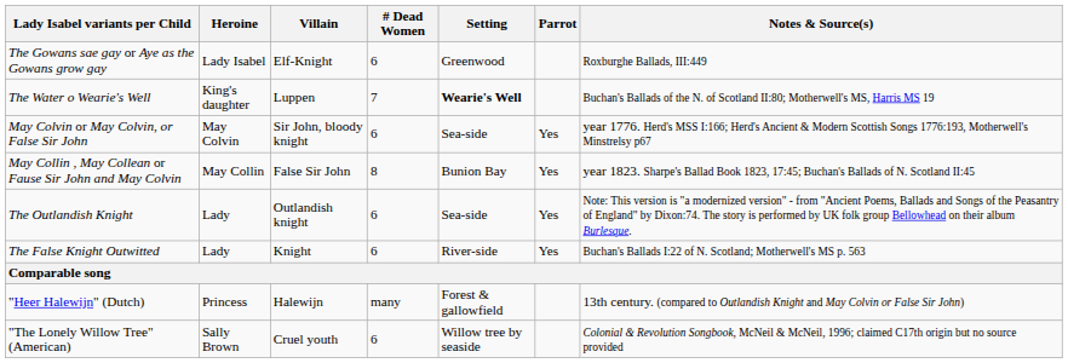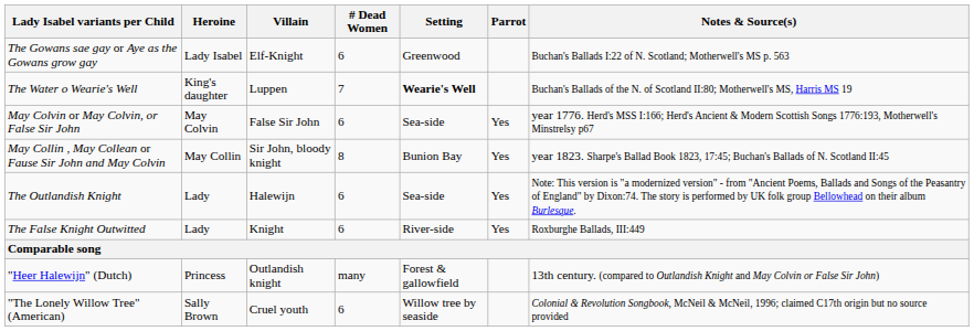The Gowans sae gay or Aye as the Gowans grow gay | Notes & Source(s): Roxburghe Ballads, III:449 -> Buchan's Ballads I:22 of N. Scotland; Motherwell's MS p. 563
May Colvin or May Colvin, or False Sir John | Villain: Sir John, bloody knight -> False Sir John
May Collin , May Collean or Fause Sir John and May Colvin | Villain: False Sir John -> Sir John, bloody knight
The Outlandish Knight | Villain: Outlandish knight -> Halewijn
The False Knight Outwitted | Notes & Source(s): Buchan's Ballads I:22 of N. Scotland; Motherwell's MS p. 563 -> Roxburghe Ballads, III:449
"Heer Halewijn" (Dutch) | Villain: Halewijn -> Outlandish knight
